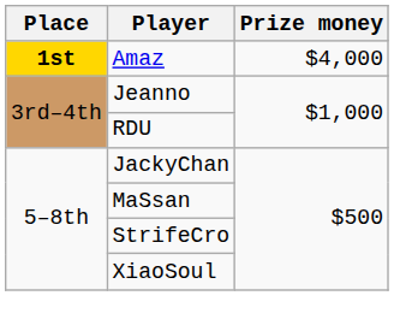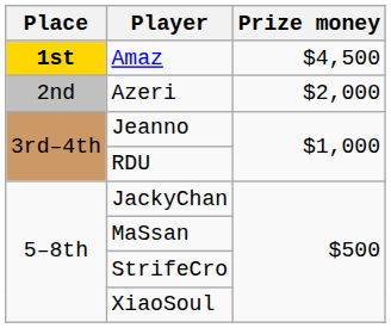Amaz | Prize money: $4,000 -> $4,500
+ row: 2nd | Azeri | $2,000
